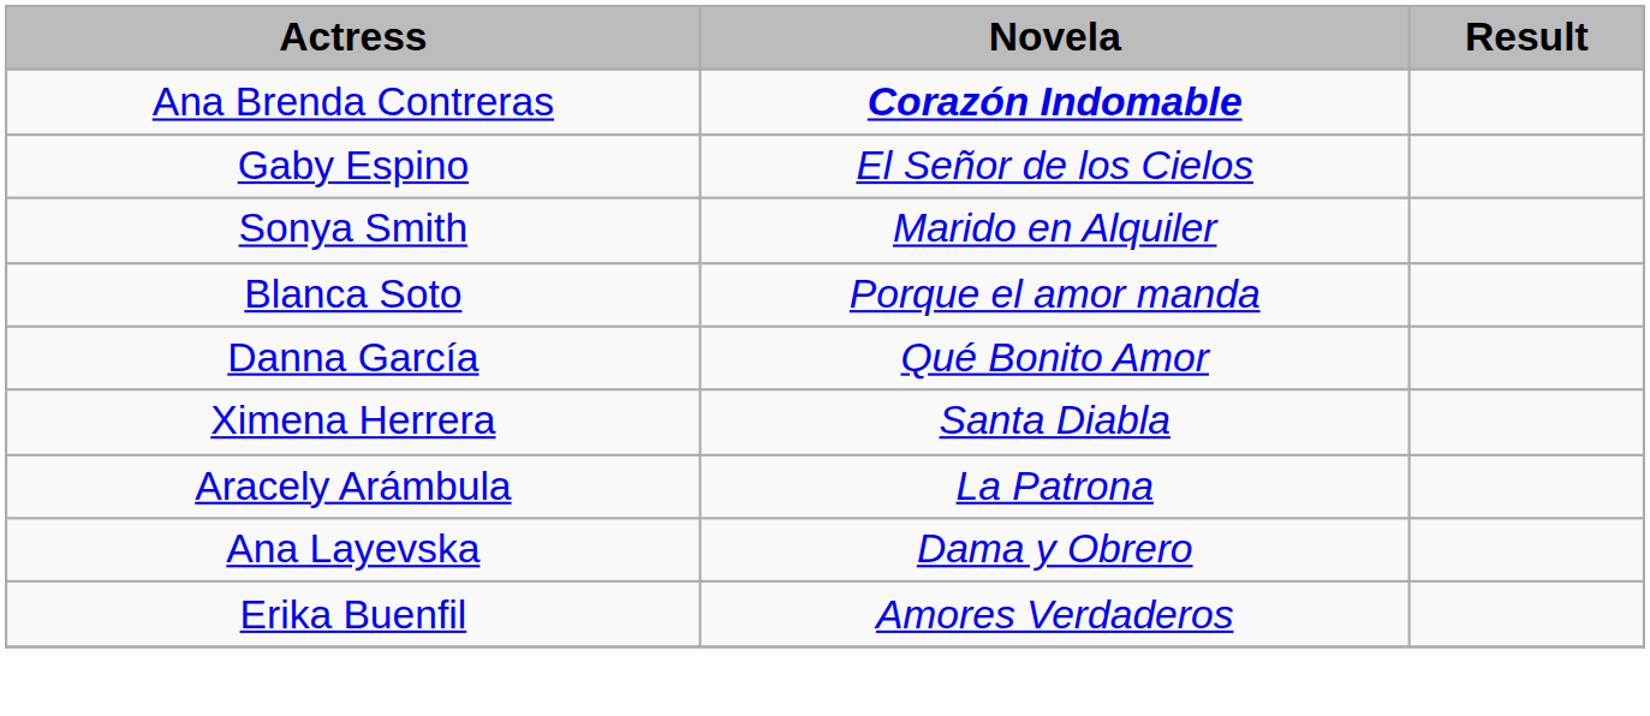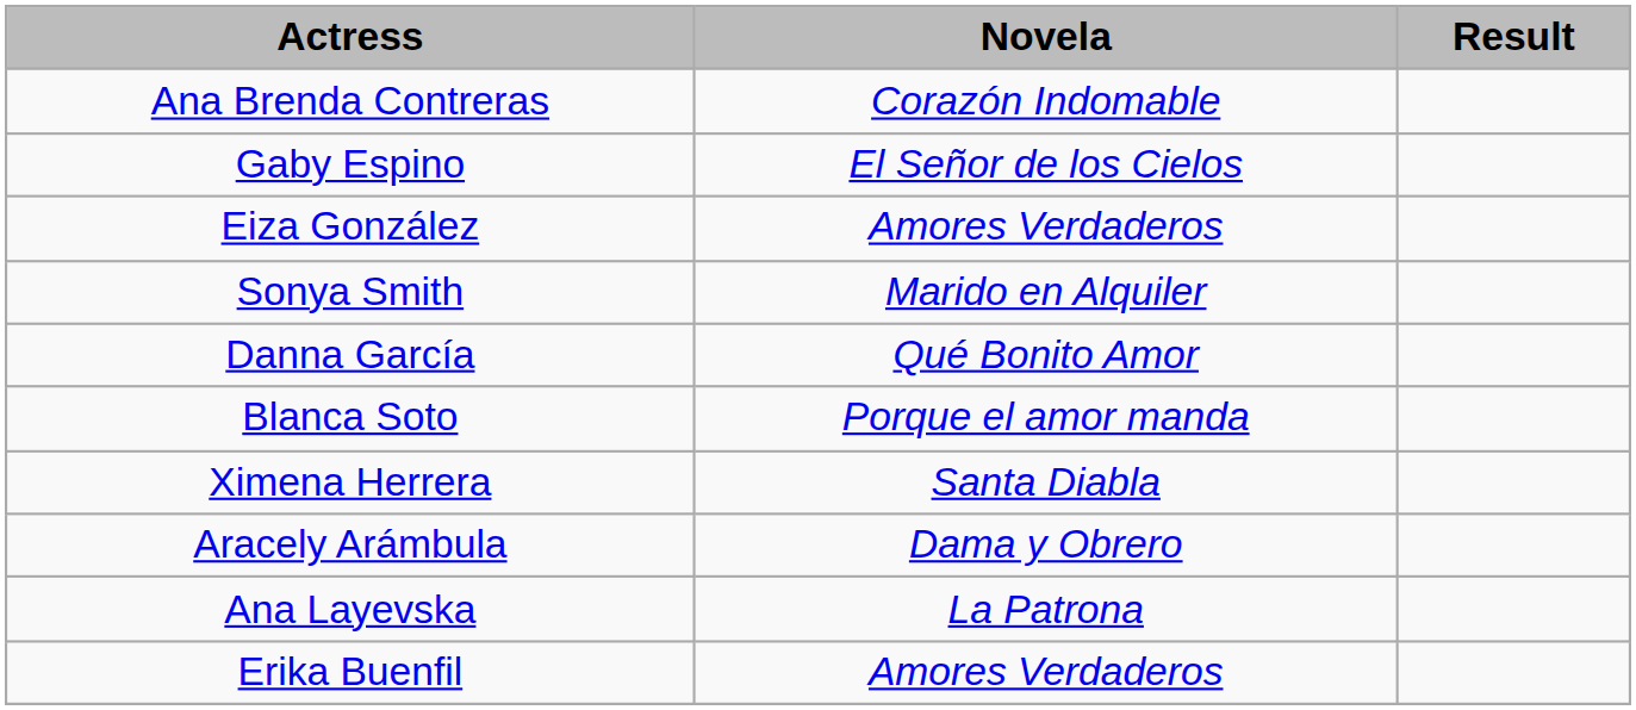Ana Brenda Contreras | Novela: bold -> normal
+ row: Eiza González | Amores Verdaderos
rows swapped: Blanca Soto <-> Danna García
Aracely Arámbula | Novela: La Patrona -> Dama y Obrero
Ana Layevska | Novela: Dama y Obrero -> La Patrona
